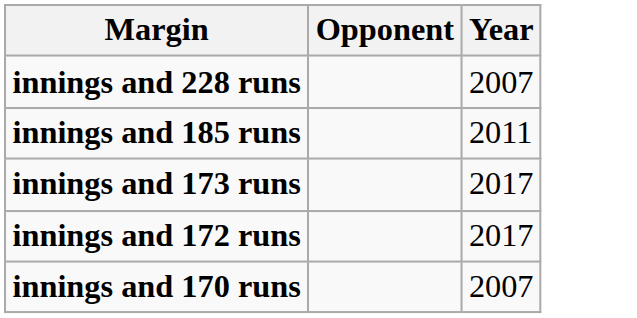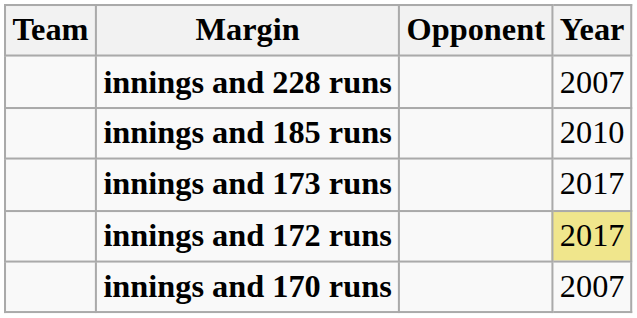+ column: Team
innings and 185 runs | Year: 2011 -> 2010
innings and 172 runs | Year: no background -> khaki background
